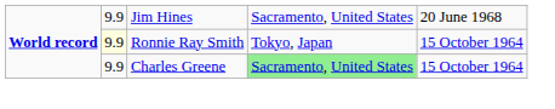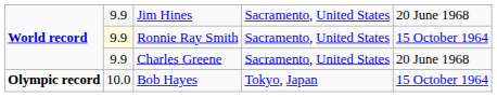Ronnie Ray Smith | column 4: Tokyo, Japan -> Sacramento, United States
Charles Greene | column 4: lightgreen background -> no background
Charles Greene | column 5: 15 October 1964 -> 20 June 1968
+ row: Olympic record | 10.0 | Bob Hayes | Tokyo, Japan | 15 October 1964
